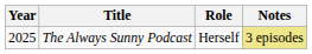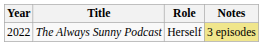The Always Sunny Podcast | Year: 2025 -> 2022
